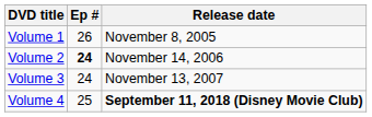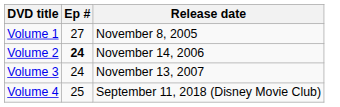Volume 1 | Ep #: 26 -> 27
Volume 4 | Release date: bold -> normal
